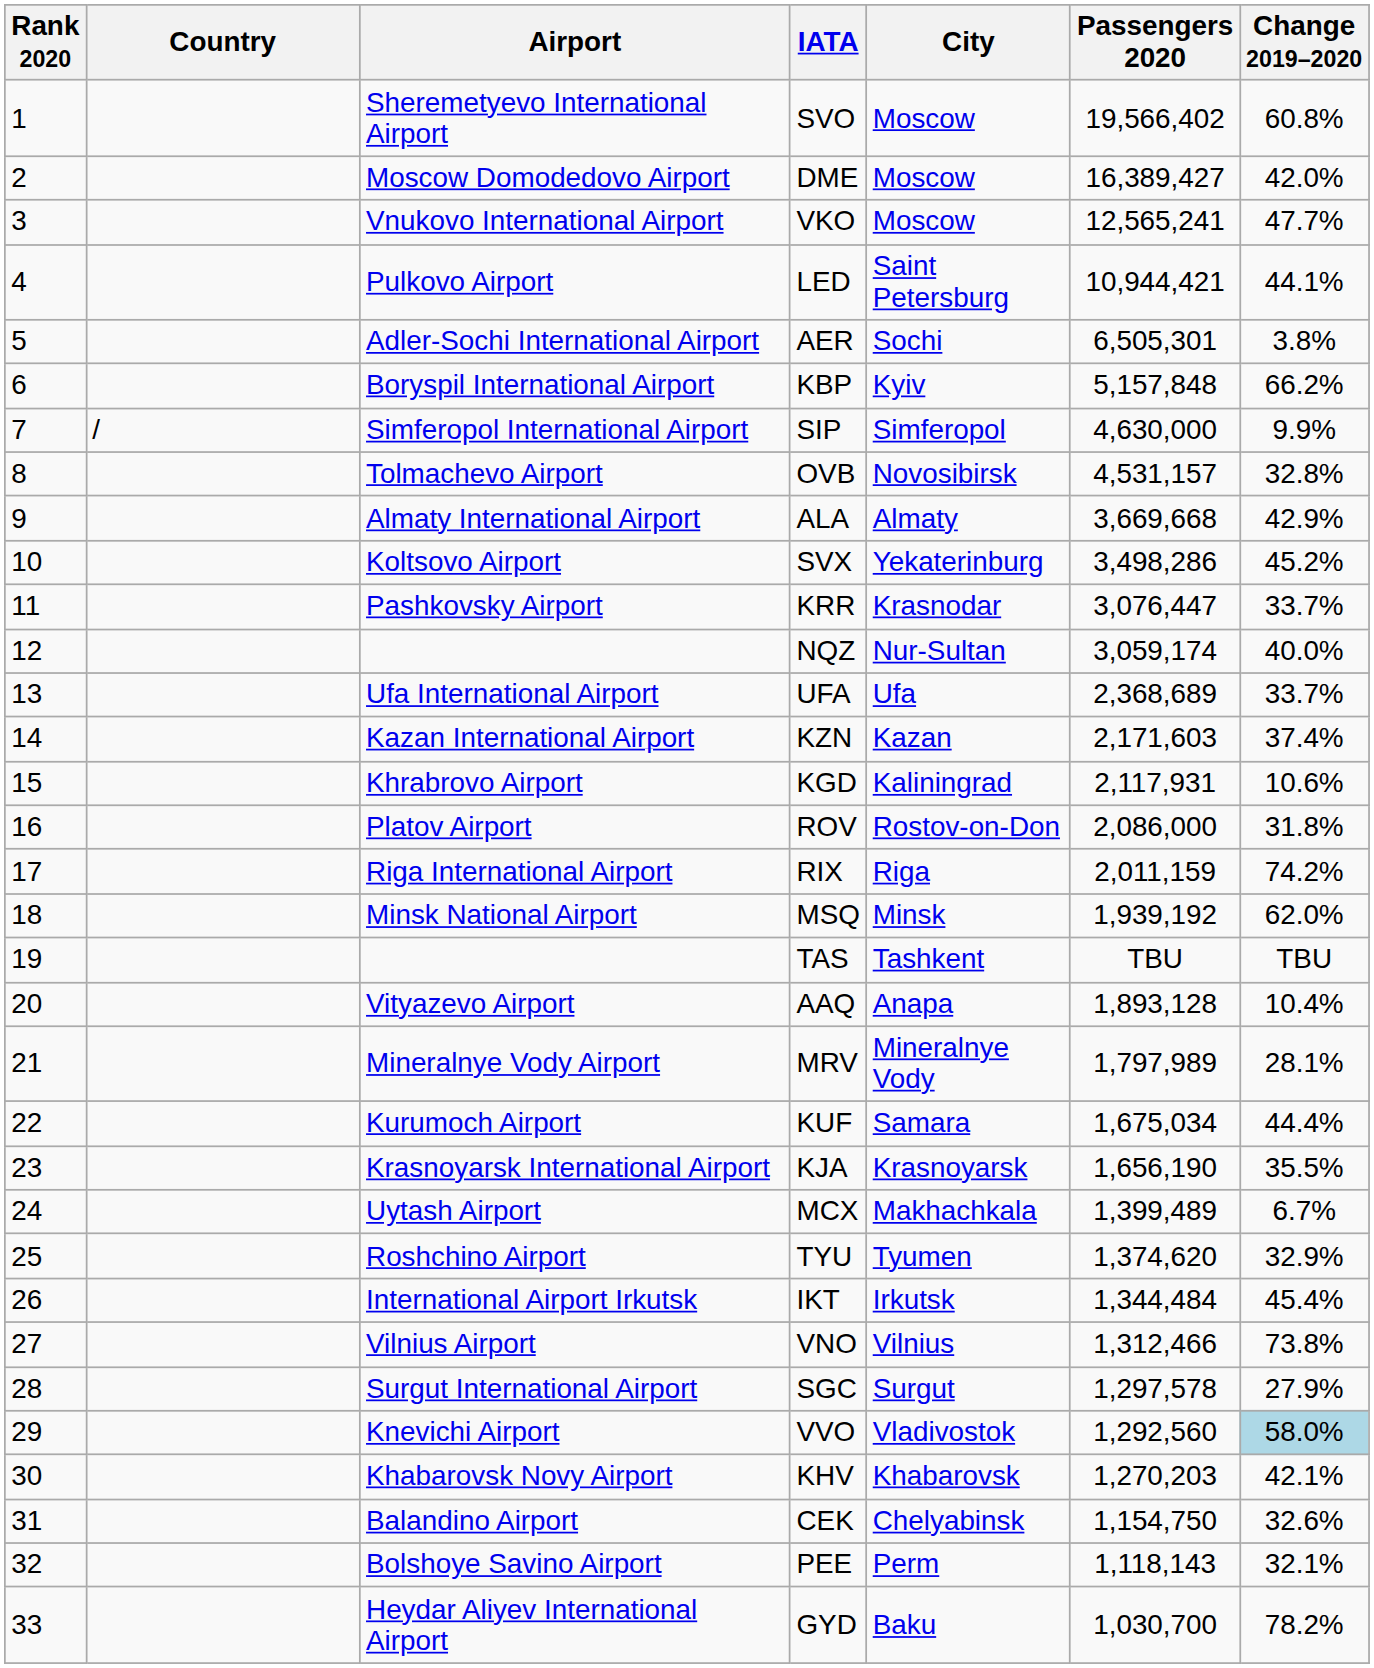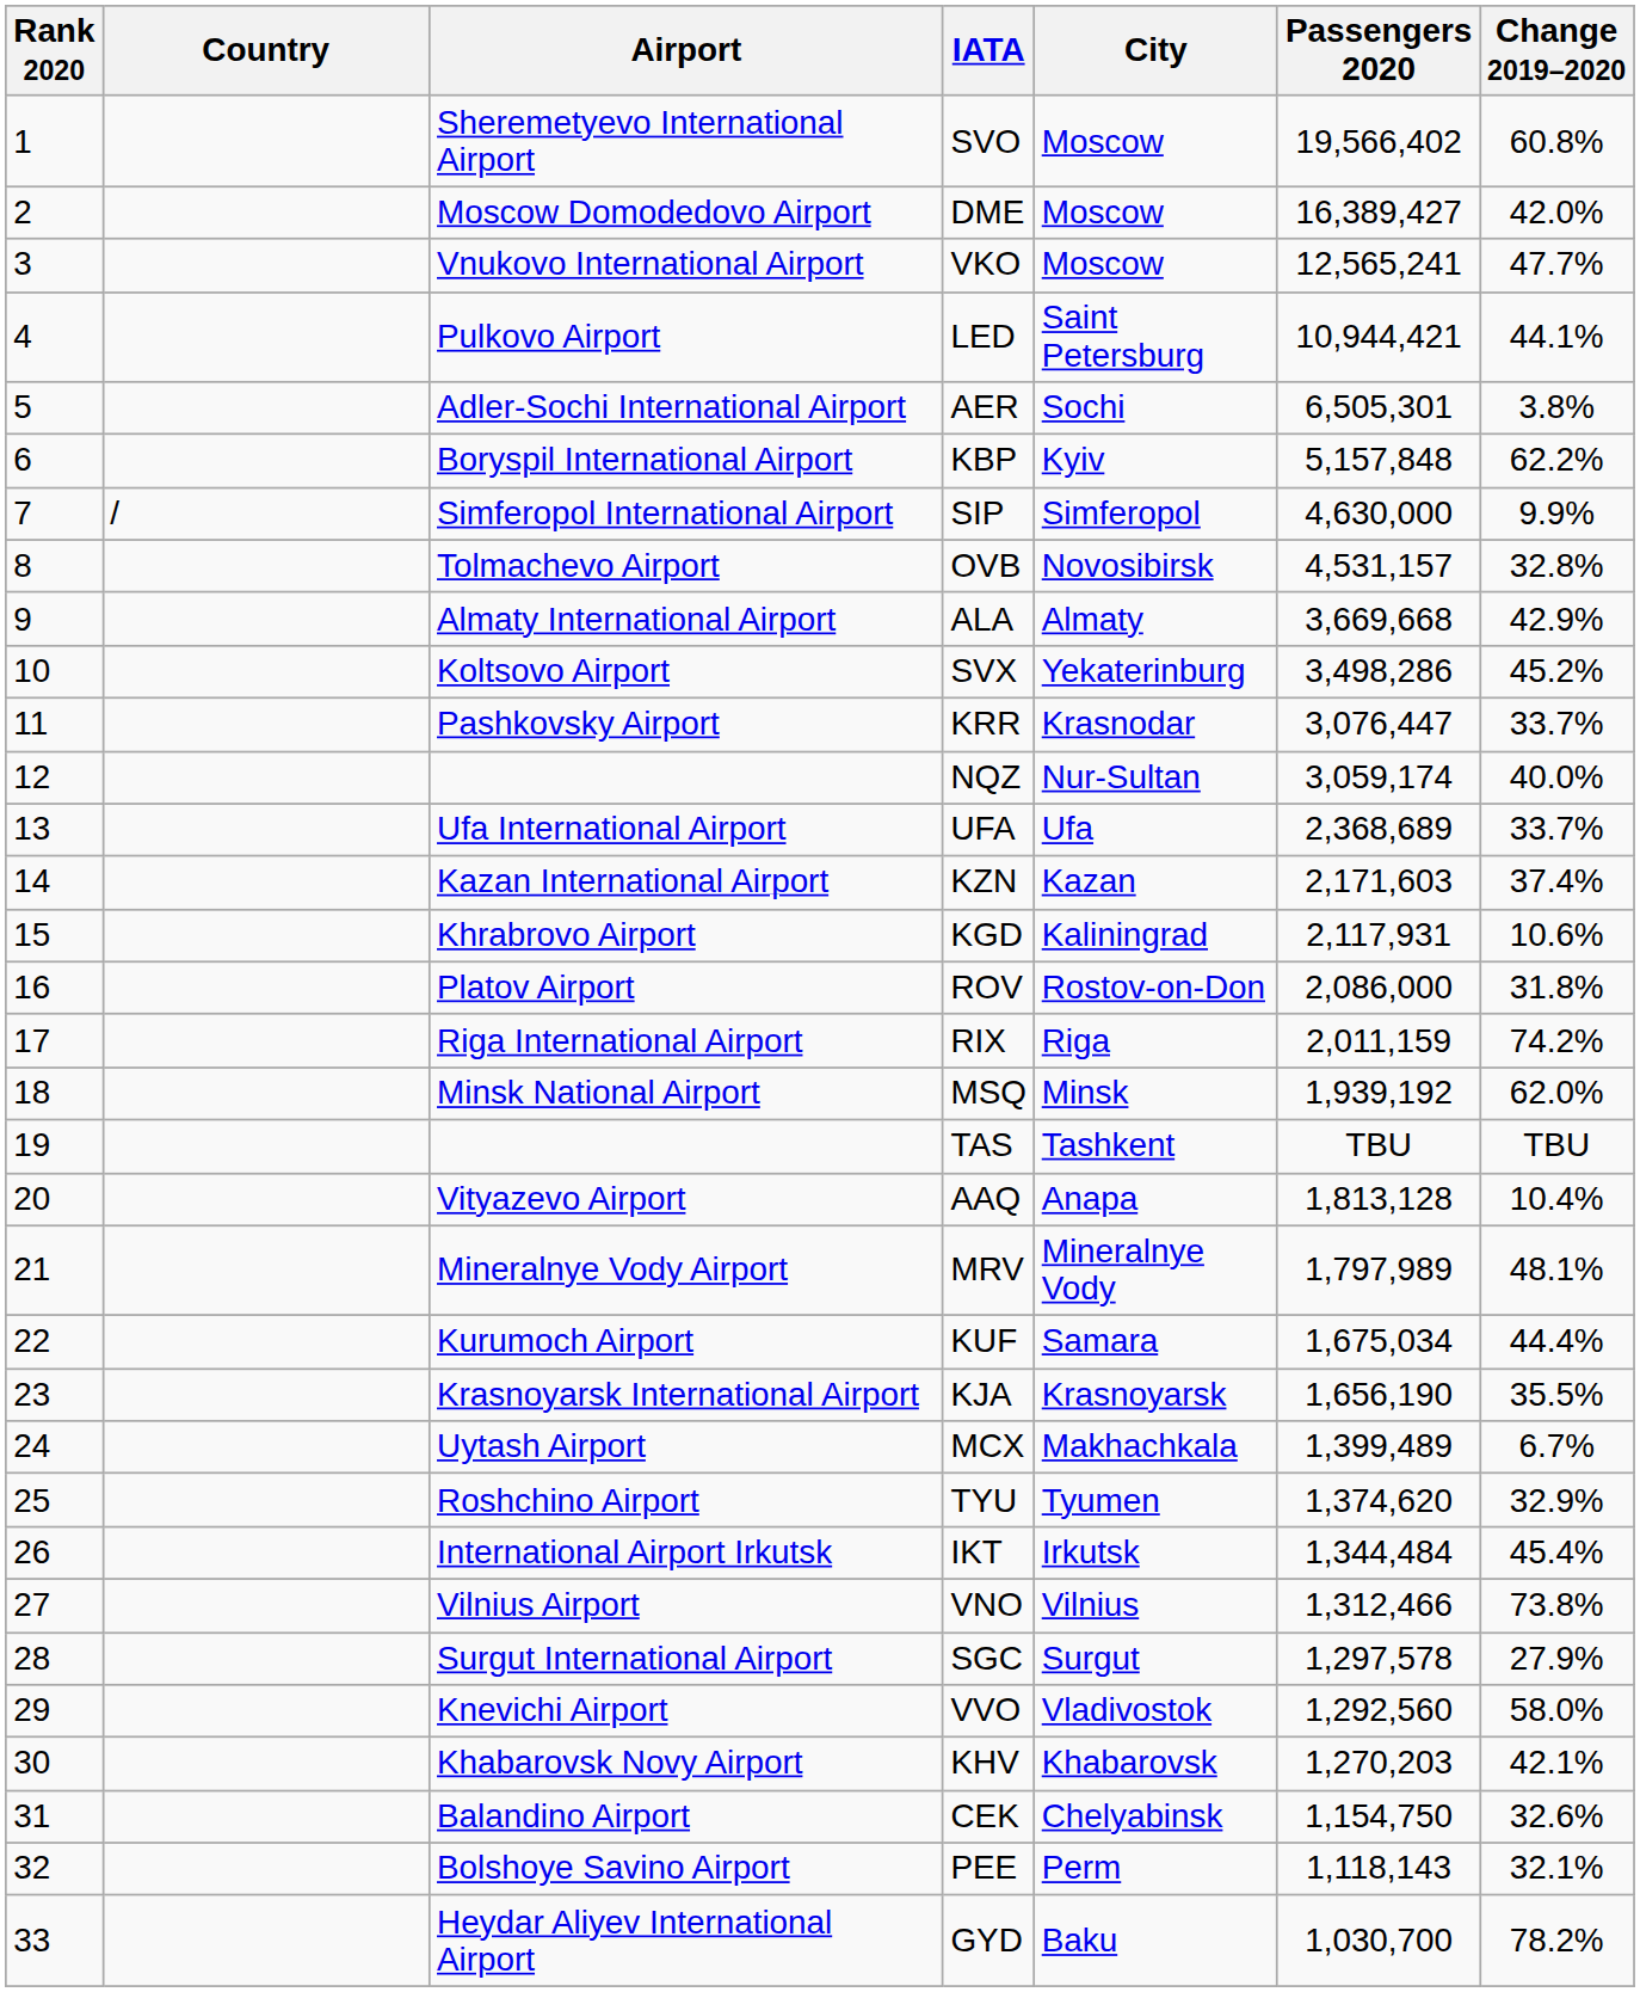KBP | Change 2019–2020: 66.2% -> 62.2%
AAQ | Passengers 2020: 1,893,128 -> 1,813,128
MRV | Change 2019–2020: 28.1% -> 48.1%
VVO | Change 2019–2020: lightblue background -> no background
